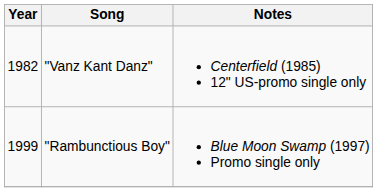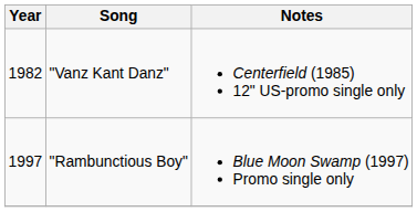"Rambunctious Boy" | Year: 1999 -> 1997
